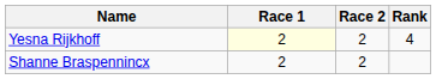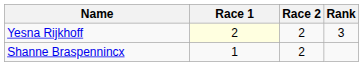Yesna Rijkhoff | Rank: 4 -> 3
Shanne Braspennincx | Race 1: 2 -> 1
